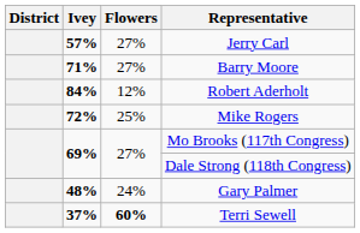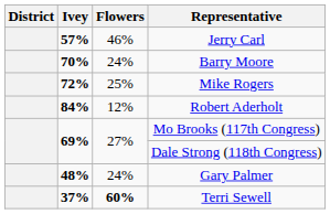Jerry Carl | Flowers: 27% -> 46%
Barry Moore | Ivey: 71% -> 70%
Barry Moore | Flowers: 27% -> 24%
rows swapped: Mike Rogers <-> Robert Aderholt
